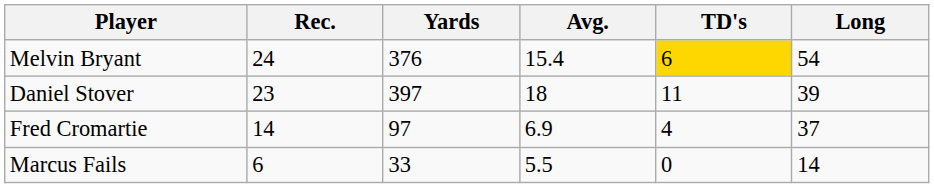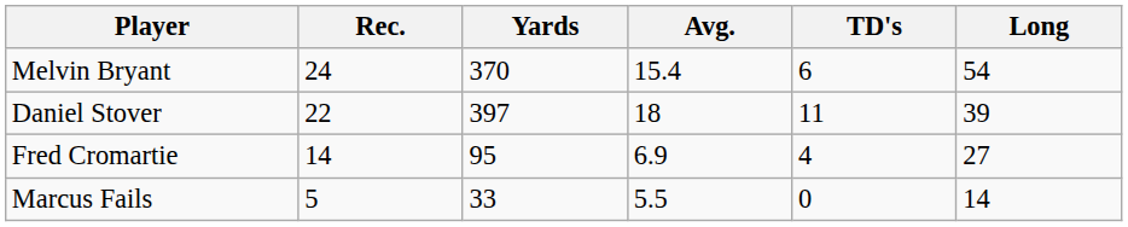Melvin Bryant | Yards: 376 -> 370
Melvin Bryant | TD's: gold background -> no background
Daniel Stover | Rec.: 23 -> 22
Fred Cromartie | Yards: 97 -> 95
Fred Cromartie | Long: 37 -> 27
Marcus Fails | Rec.: 6 -> 5
